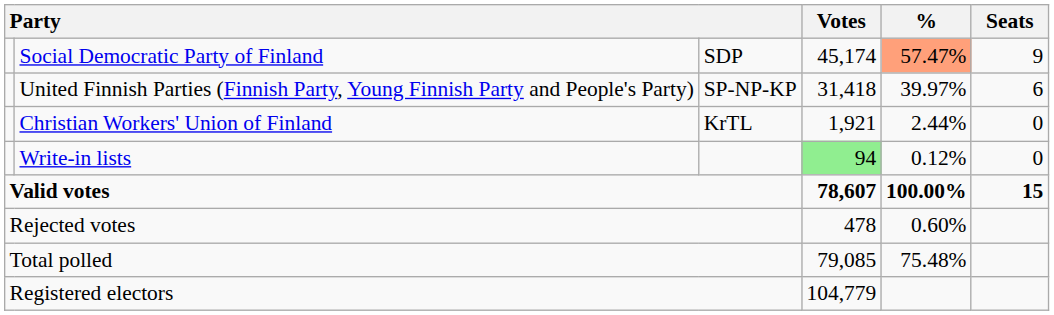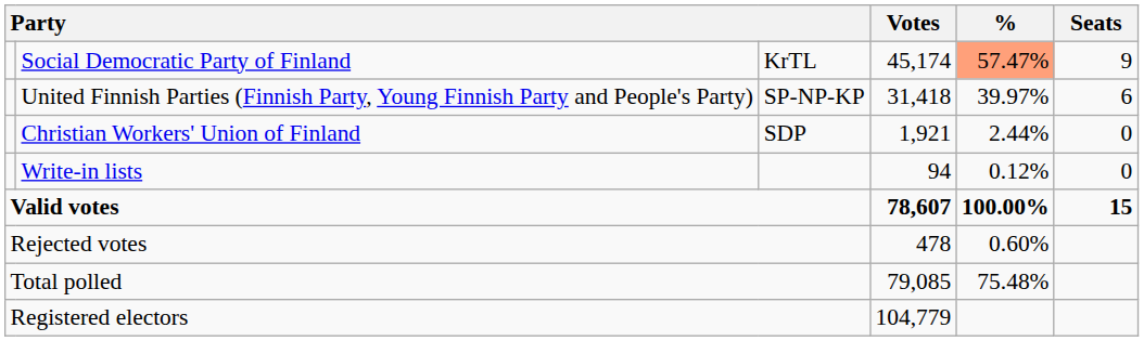Social Democratic Party of Finland | column 3: SDP -> KrTL
Christian Workers' Union of Finland | column 3: KrTL -> SDP
Write-in lists | Votes: lightgreen background -> no background
